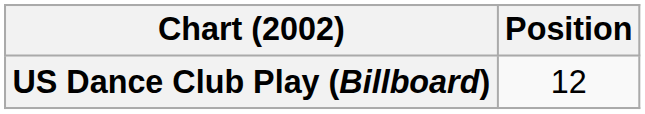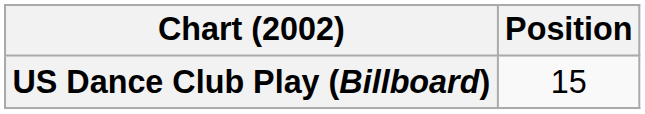US Dance Club Play (Billboard) | Position: 12 -> 15
